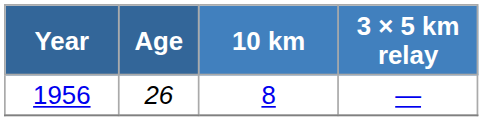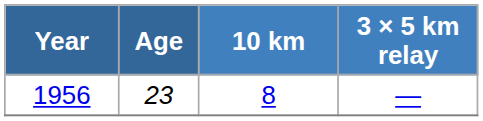1956 | Age: 26 -> 23
